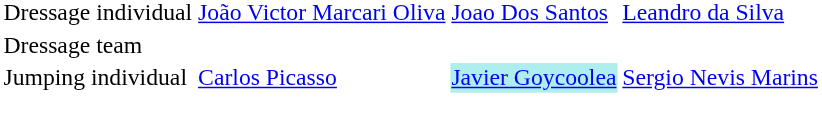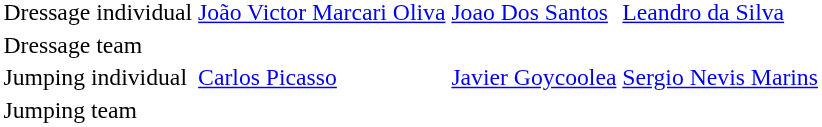Jumping individual | column 3: paleturquoise background -> no background
+ row: Jumping team
